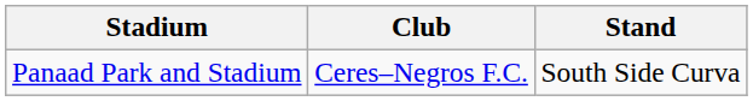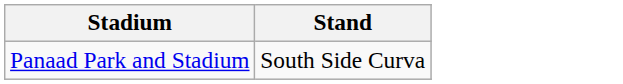- column: Club | Ceres–Negros F.C.
